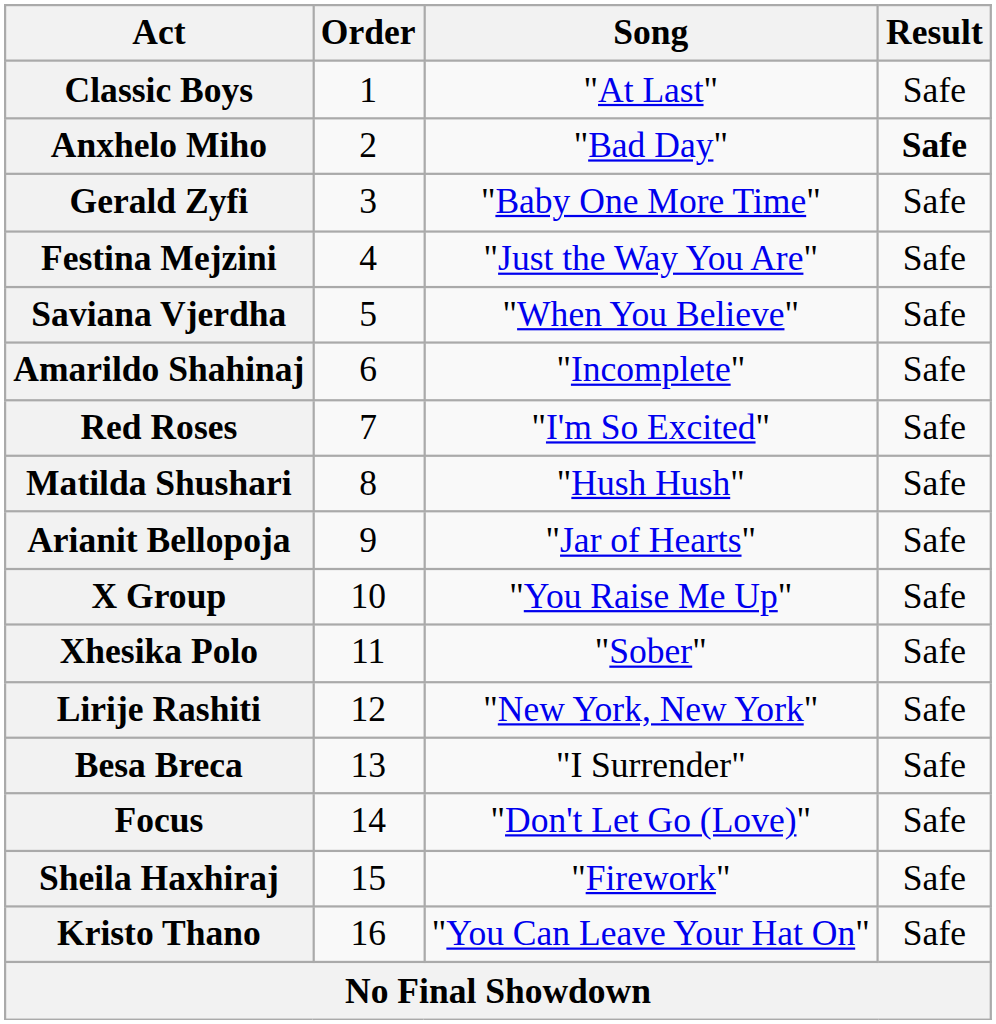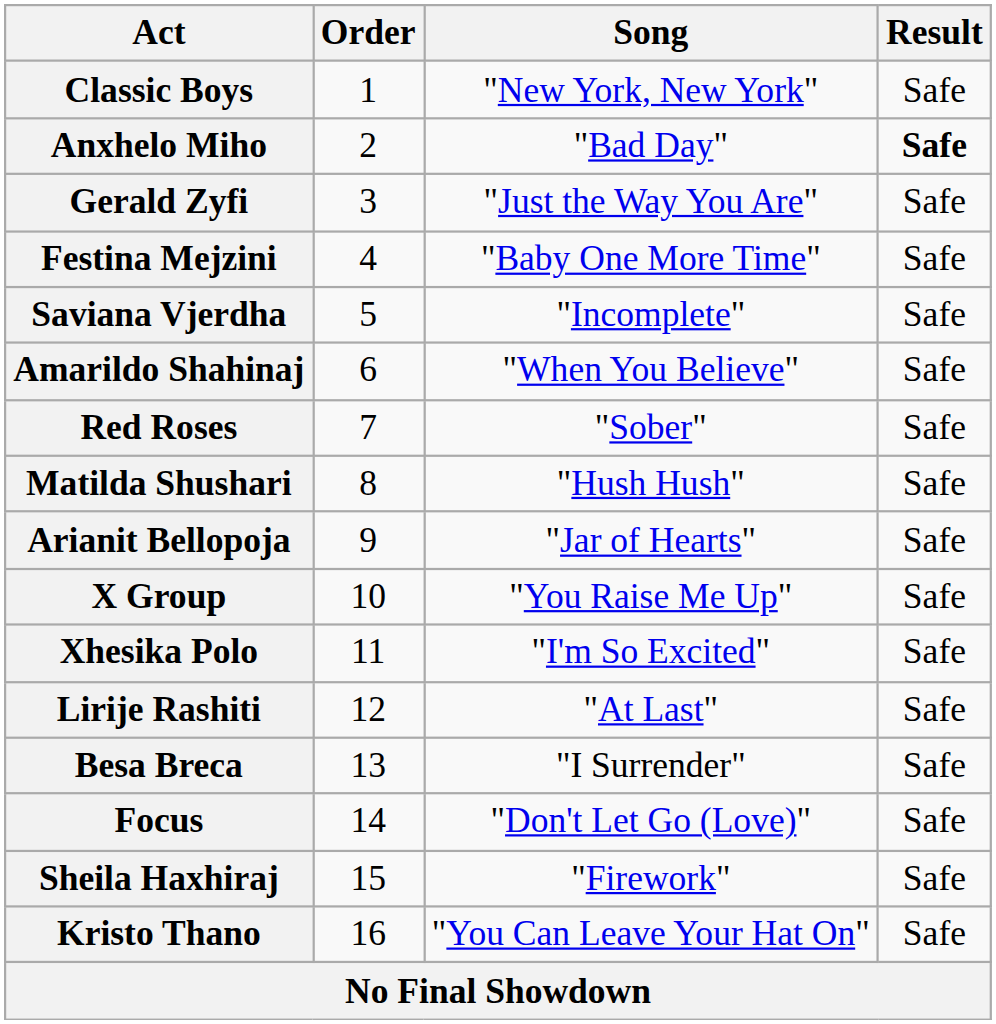Classic Boys | Song: "At Last" -> "New York, New York"
Gerald Zyfi | Song: "Baby One More Time" -> "Just the Way You Are"
Festina Mejzini | Song: "Just the Way You Are" -> "Baby One More Time"
Saviana Vjerdha | Song: "When You Believe" -> "Incomplete"
Amarildo Shahinaj | Song: "Incomplete" -> "When You Believe"
Red Roses | Song: "I'm So Excited" -> "Sober"
Xhesika Polo | Song: "Sober" -> "I'm So Excited"
Lirije Rashiti | Song: "New York, New York" -> "At Last"
